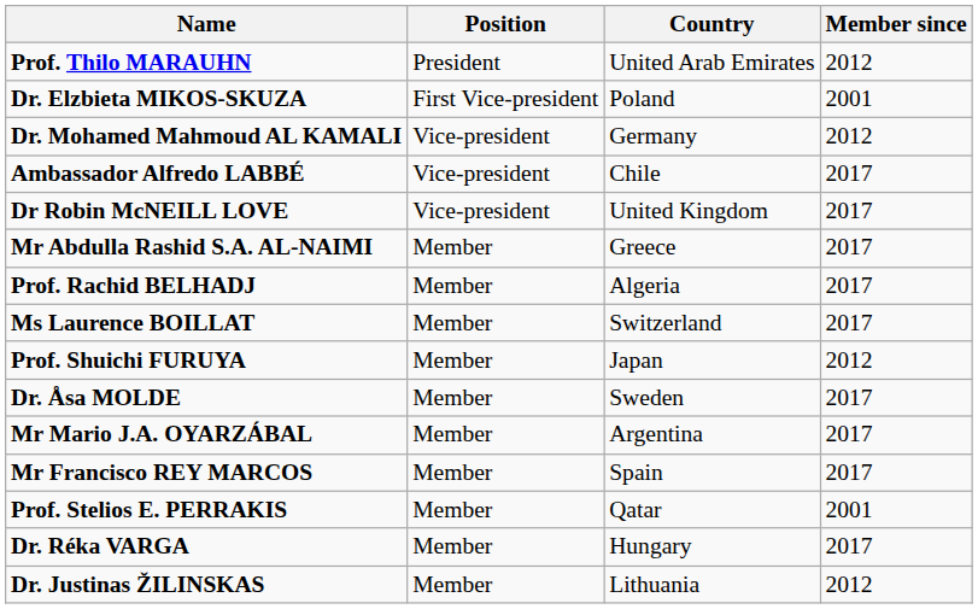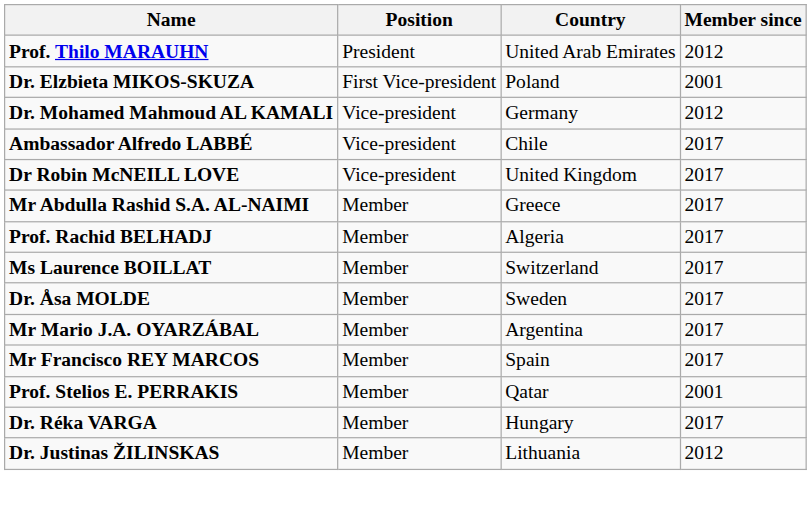- row: Prof. Shuichi FURUYA | Member | Japan | 2012
